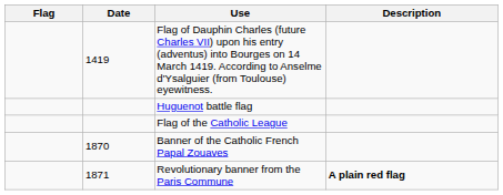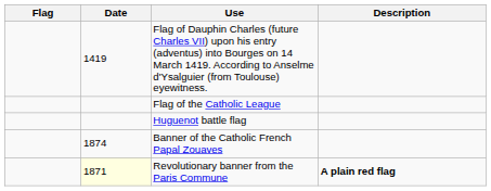rows swapped: Huguenot battle flag <-> Flag of the Catholic League
Banner of the Catholic French Papal Zouaves | Date: 1870 -> 1874
Revolutionary banner from the Paris Commune | Date: no background -> lightyellow background
